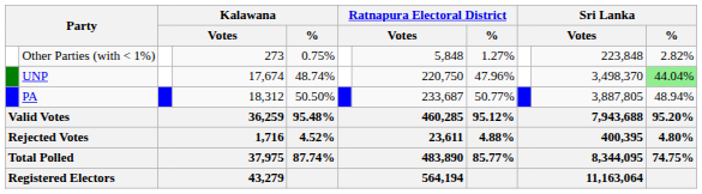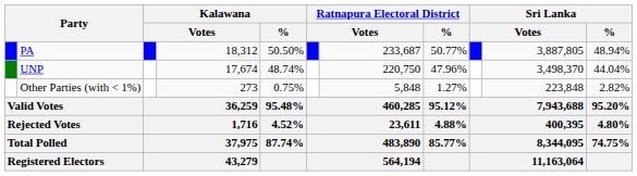rows swapped: PA <-> Other Parties (with < 1%)
UNP | Sri Lanka / %: lightgreen background -> no background
